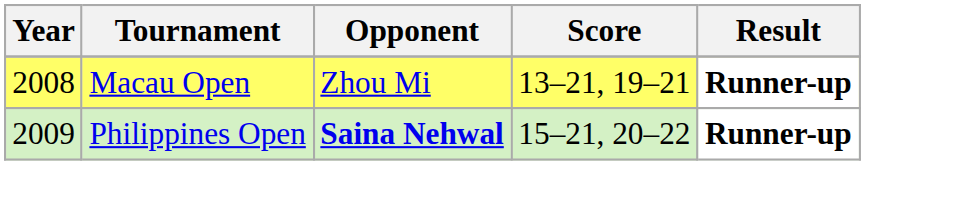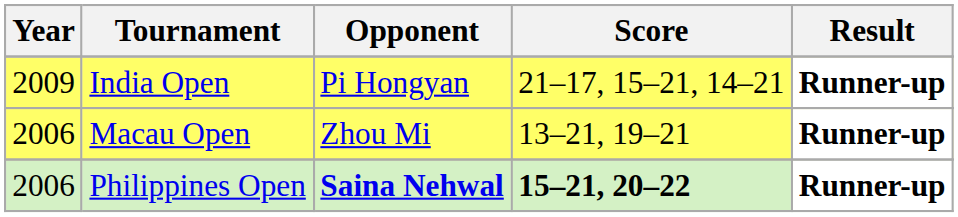+ row: 2009 | India Open | Pi Hongyan | 21–17, 15–21, 14–21 | Runner-up
Macau Open | Year: 2008 -> 2006
Philippines Open | Year: 2009 -> 2006
Philippines Open | Score: normal -> bold
